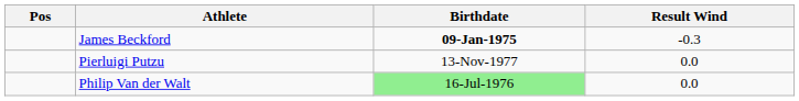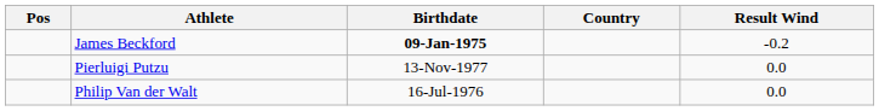+ column: Country
James Beckford | Result Wind: -0.3 -> -0.2
Philip Van der Walt | Birthdate: lightgreen background -> no background
